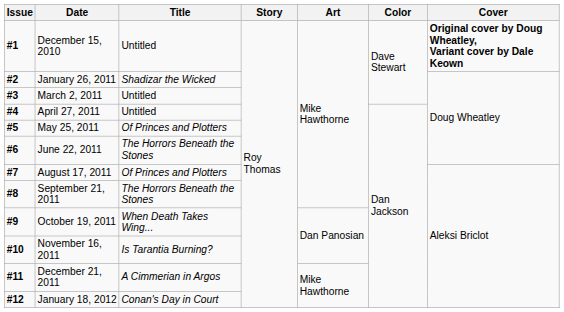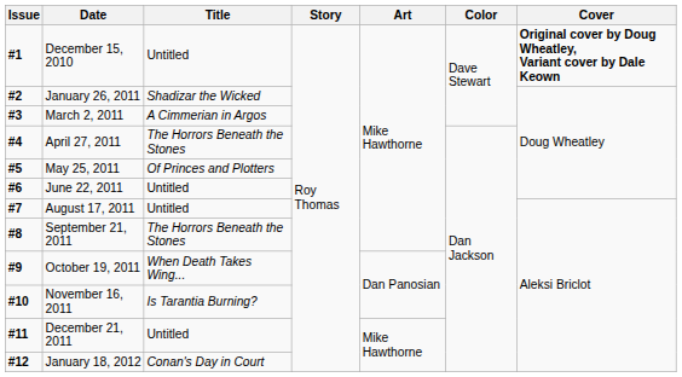March 2, 2011 | Title: Untitled -> A Cimmerian in Argos
April 27, 2011 | Title: Untitled -> The Horrors Beneath the Stones
June 22, 2011 | Title: The Horrors Beneath the Stones -> Untitled
August 17, 2011 | Title: Of Princes and Plotters -> Untitled
December 21, 2011 | Title: A Cimmerian in Argos -> Untitled
